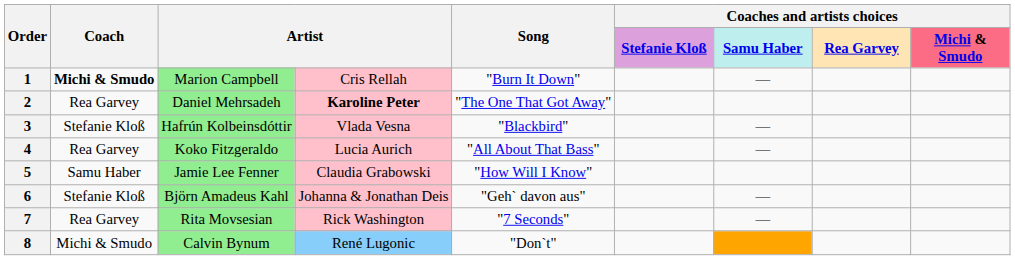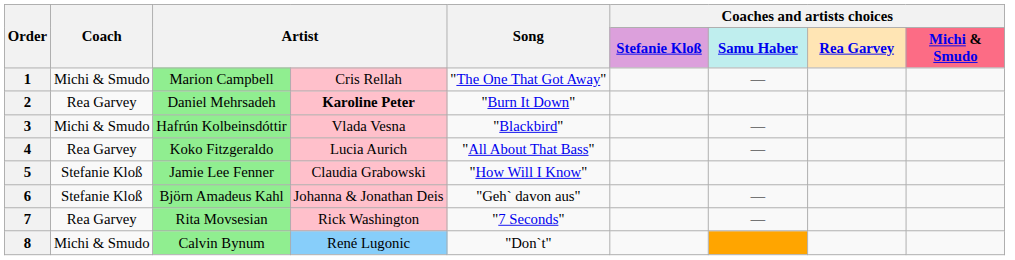1 | Coach: bold -> normal
1 | Song: "Burn It Down" -> "The One That Got Away"
2 | Song: "The One That Got Away" -> "Burn It Down"
3 | Coach: Stefanie Kloß -> Michi & Smudo
5 | Coach: Samu Haber -> Stefanie Kloß
